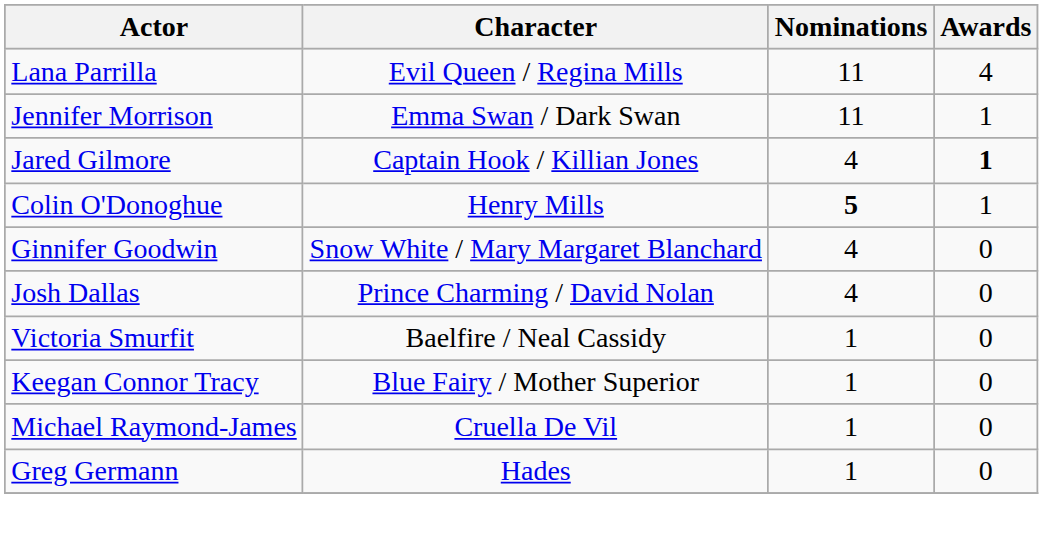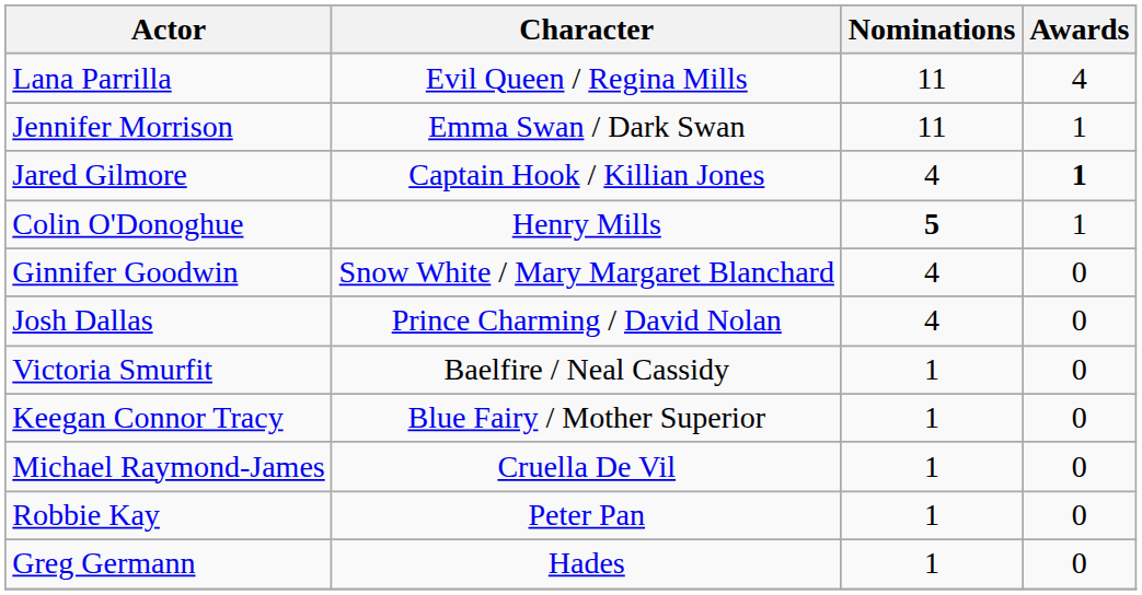+ row: Robbie Kay | Peter Pan | 1 | 0
